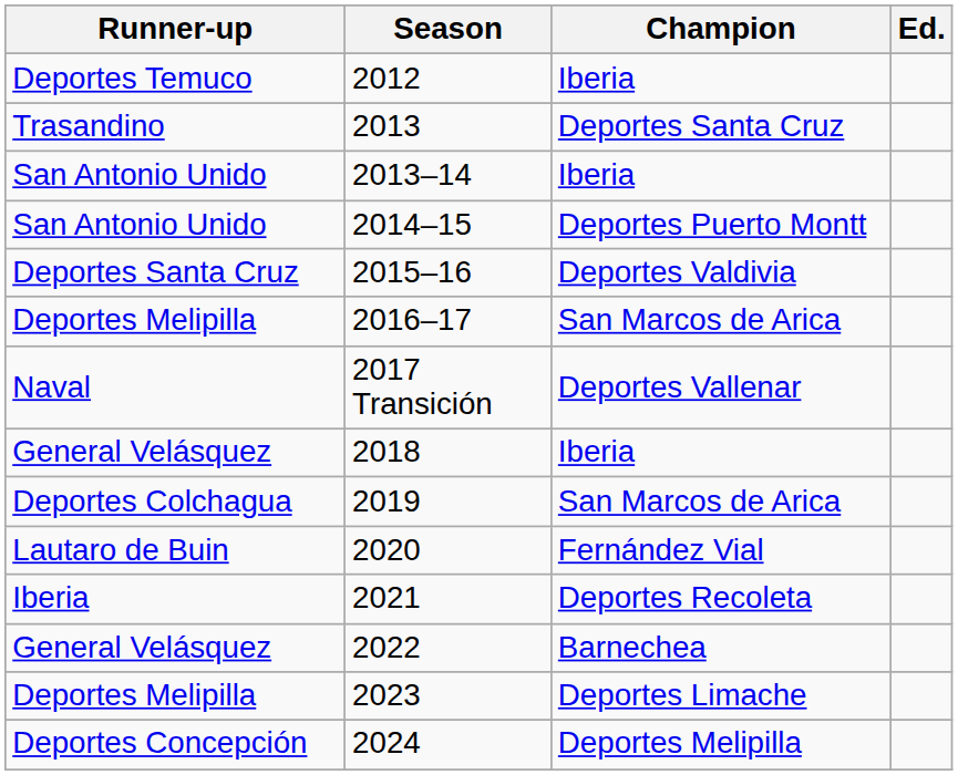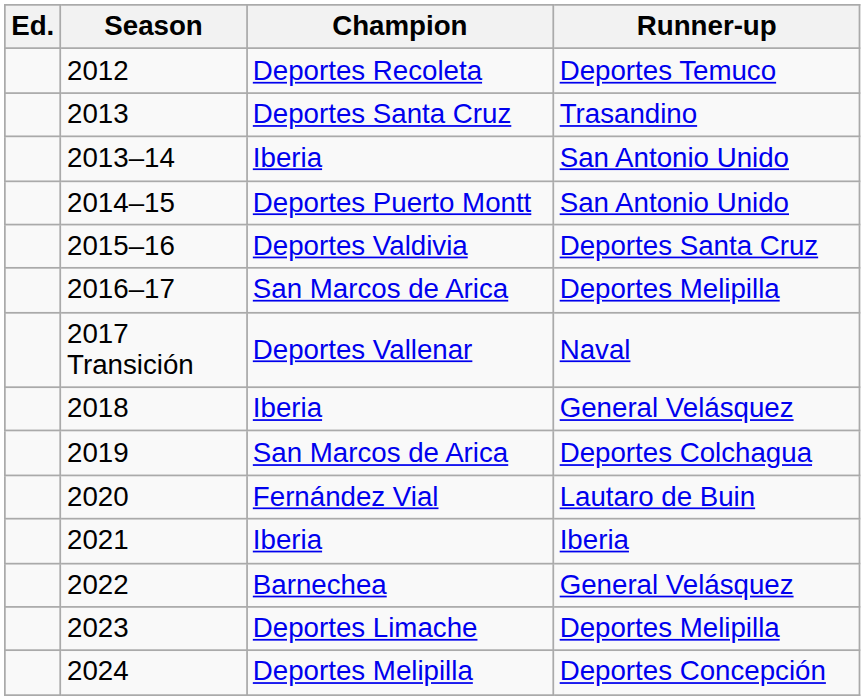columns swapped: Ed. <-> Runner-up
2012 | Champion: Iberia -> Deportes Recoleta
2021 | Champion: Deportes Recoleta -> Iberia
